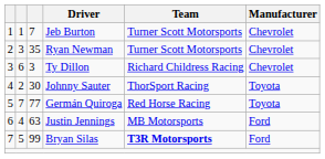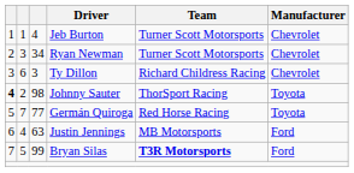Jeb Burton | column 3: 7 -> 4
Ryan Newman | column 3: 35 -> 34
Johnny Sauter | column 1: normal -> bold
Johnny Sauter | column 3: 30 -> 98
